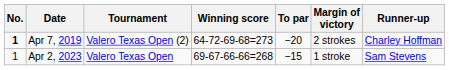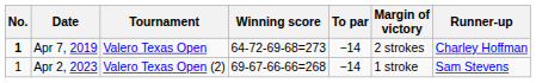Apr 7, 2019 | Tournament: Valero Texas Open (2) -> Valero Texas Open
Apr 7, 2019 | To par: −20 -> −14
Apr 2, 2023 | Tournament: Valero Texas Open -> Valero Texas Open (2)
Apr 2, 2023 | To par: −15 -> −14
